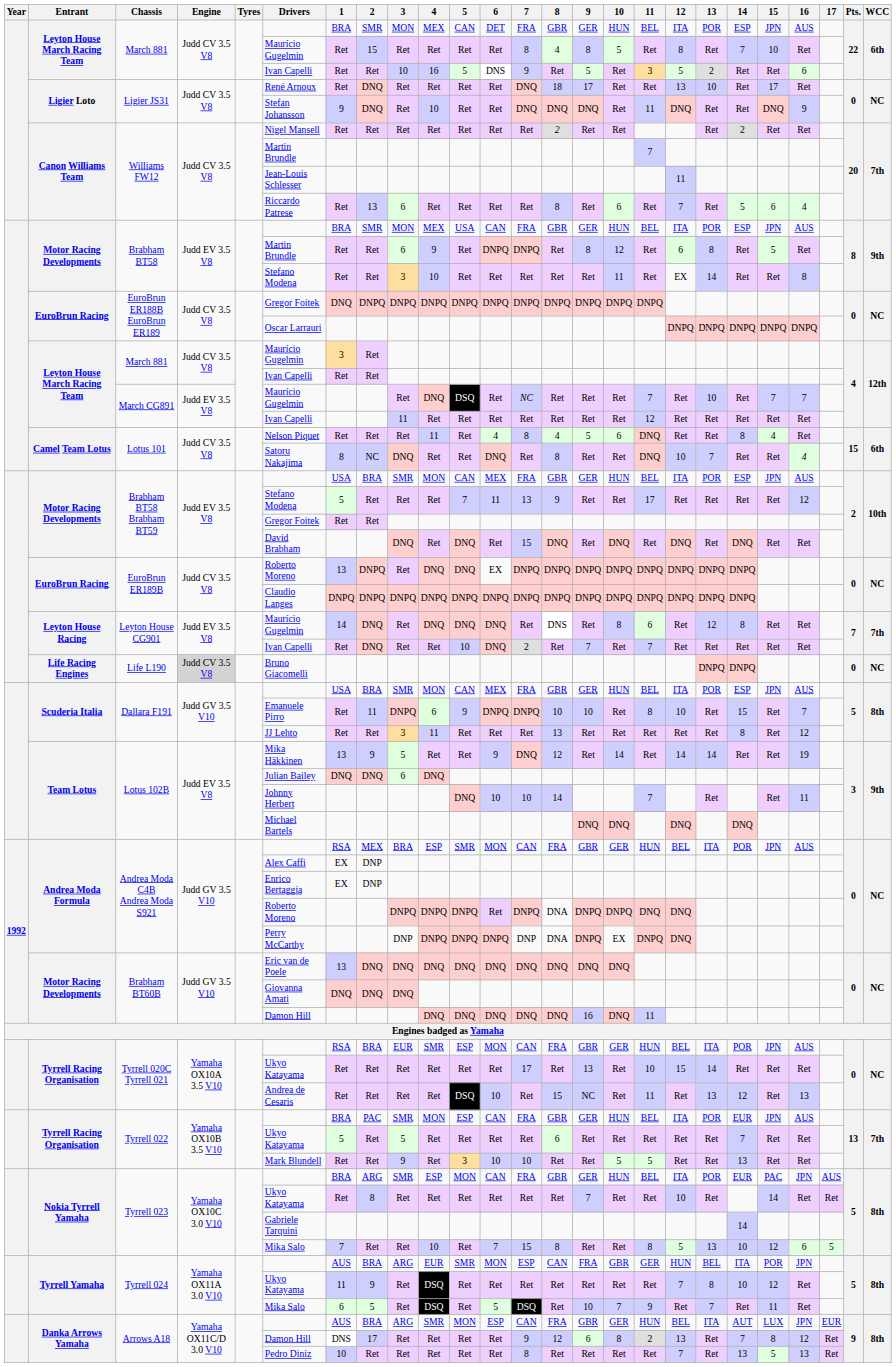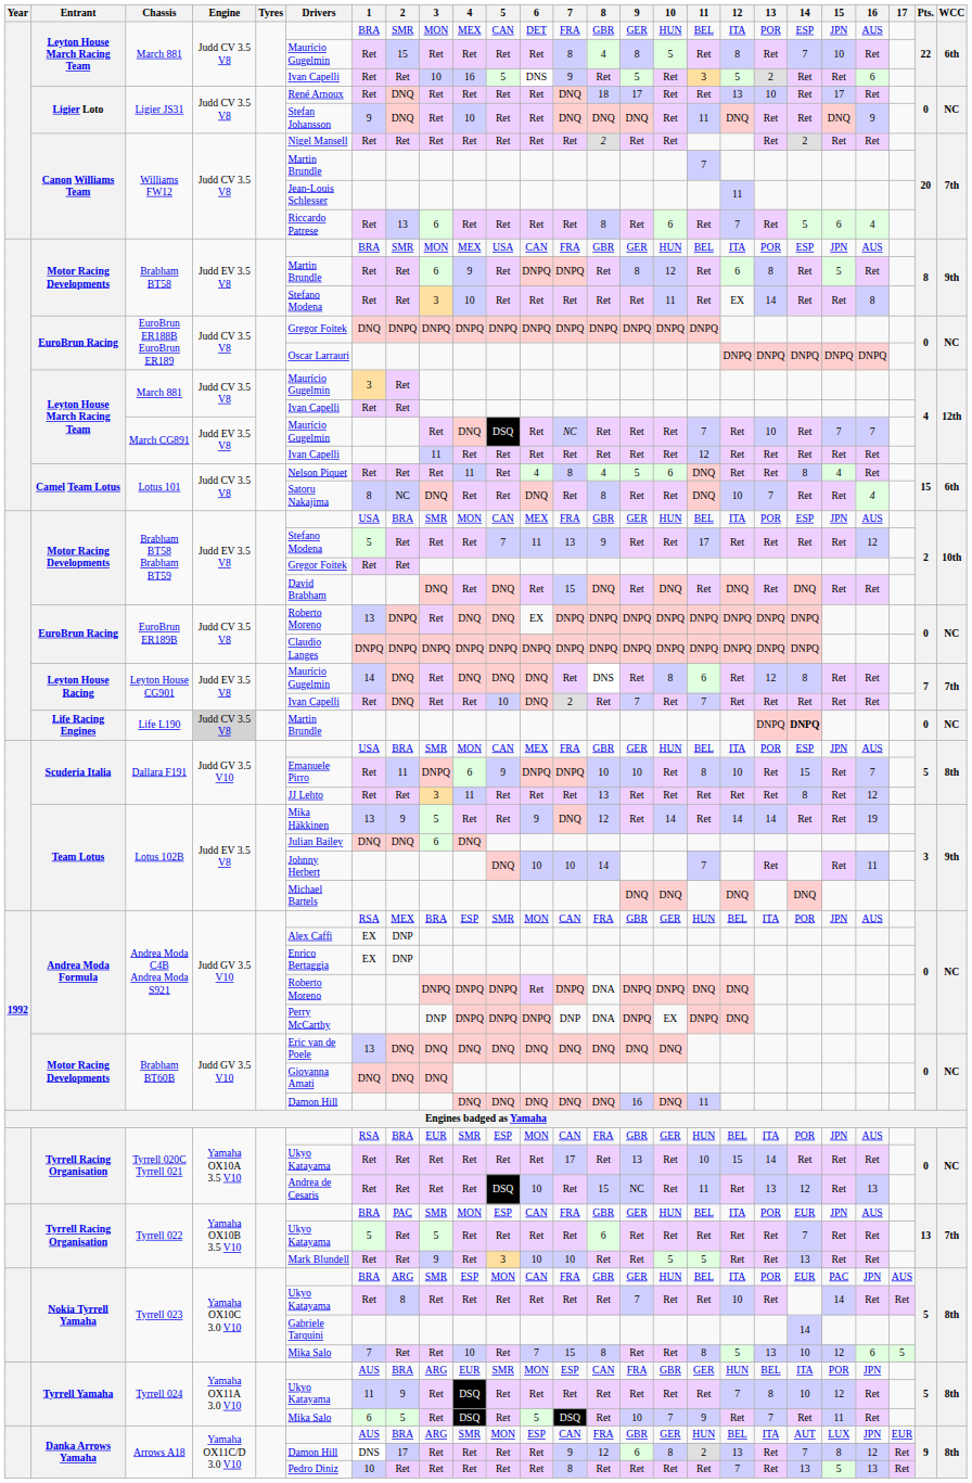Life L190 | Drivers: Bruno Giacomelli -> Martin Brundle
Life L190 | 14: normal -> bold
